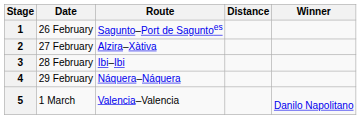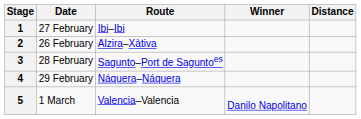columns swapped: Distance <-> Winner
1 | Date: 26 February -> 27 February
1 | Route: Sagunto–Port de Saguntoes -> Ibi–Ibi
2 | Date: 27 February -> 26 February
3 | Route: Ibi–Ibi -> Sagunto–Port de Saguntoes
